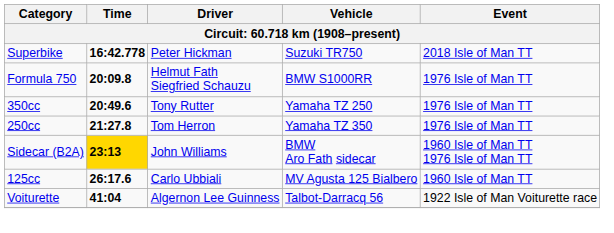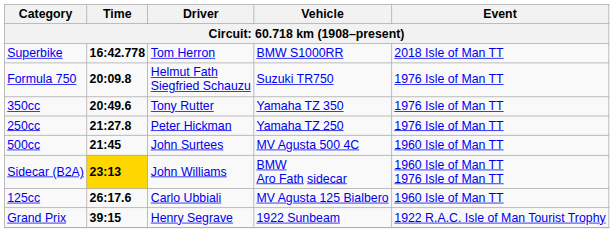Superbike | Driver: Peter Hickman -> Tom Herron
Superbike | Vehicle: Suzuki TR750 -> BMW S1000RR
Formula 750 | Vehicle: BMW S1000RR -> Suzuki TR750
350cc | Vehicle: Yamaha TZ 250 -> Yamaha TZ 350
250cc | Driver: Tom Herron -> Peter Hickman
250cc | Vehicle: Yamaha TZ 350 -> Yamaha TZ 250
+ row: 500cc | 21:45 | John Surtees | MV Agusta 500 4C | 1960 Isle of Man TT
+ row: Grand Prix | 39:15 | Henry Segrave | 1922 Sunbeam | 1922 R.A.C. Isle of Man Tourist Trophy
- row: Voiturette | 41:04 | Algernon Lee Guinness | Talbot-Darracq 56 | 1922 Isle of Man Voiturette race
